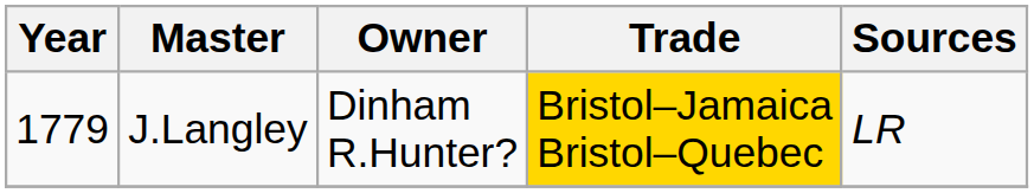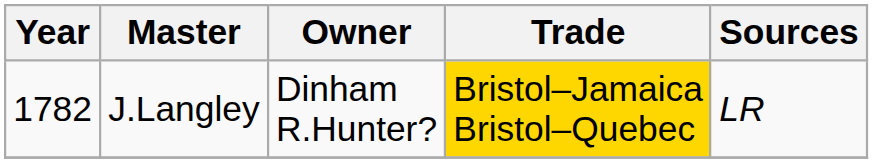J.Langley | Year: 1779 -> 1782
